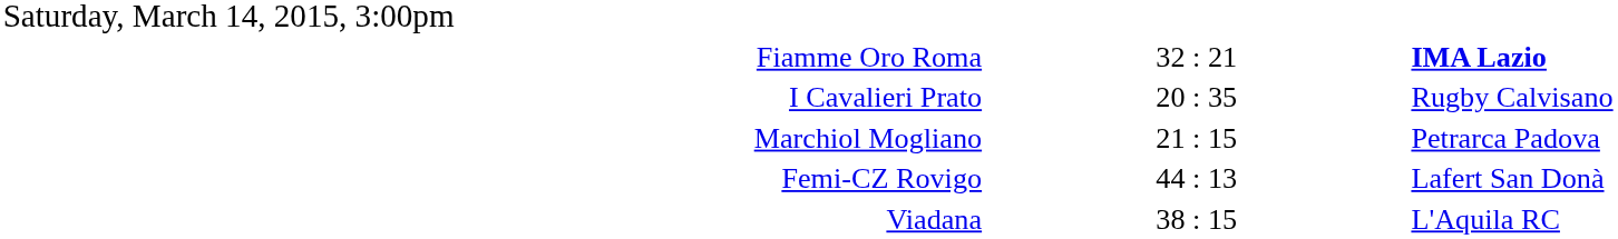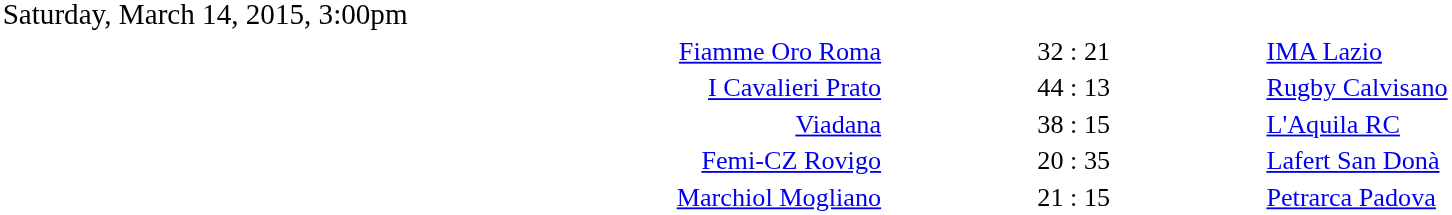Fiamme Oro Roma | column 3: bold -> normal
I Cavalieri Prato | column 2: 20 : 35 -> 44 : 13
rows swapped: Viadana <-> Marchiol Mogliano
Femi-CZ Rovigo | column 2: 44 : 13 -> 20 : 35
